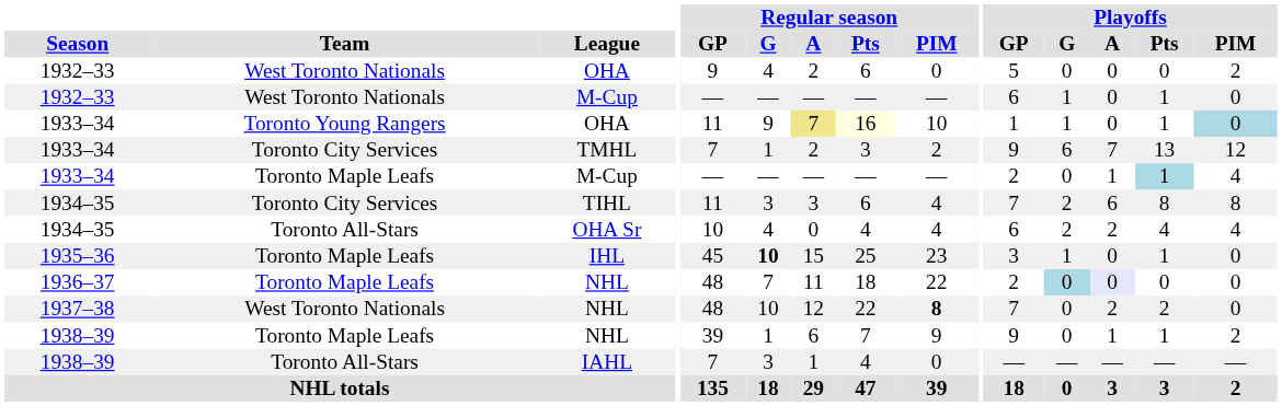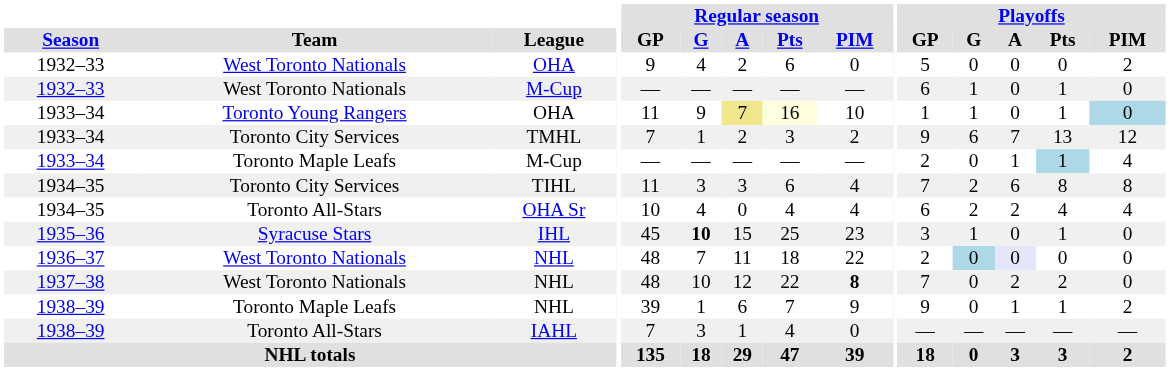IHL | Team: Toronto Maple Leafs -> Syracuse Stars
1936–37 / NHL | Team: Toronto Maple Leafs -> West Toronto Nationals
